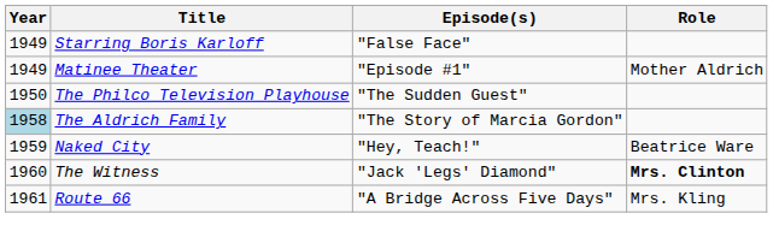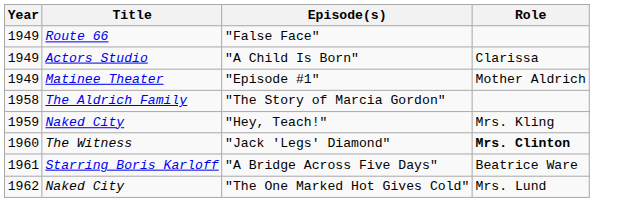"False Face" | Title: Starring Boris Karloff -> Route 66
+ row: 1949 | Actors Studio | "A Child Is Born" | Clarissa
- row: 1950 | The Philco Television Playhouse | "The Sudden Guest"
"The Story of Marcia Gordon" | Year: lightblue background -> no background
"Hey, Teach!" | Role: Beatrice Ware -> Mrs. Kling
"A Bridge Across Five Days" | Title: Route 66 -> Starring Boris Karloff
"A Bridge Across Five Days" | Role: Mrs. Kling -> Beatrice Ware
+ row: 1962 | Naked City | "The One Marked Hot Gives Cold" | Mrs. Lund
